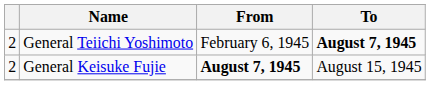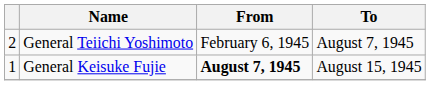General Teiichi Yoshimoto | To: bold -> normal
General Keisuke Fujie | column 1: 2 -> 1
